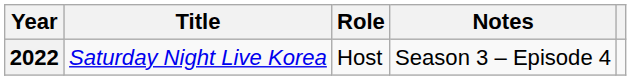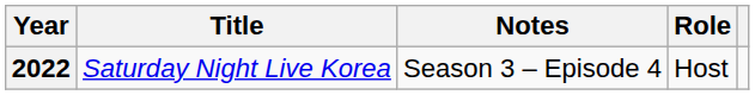columns swapped: Role <-> Notes
